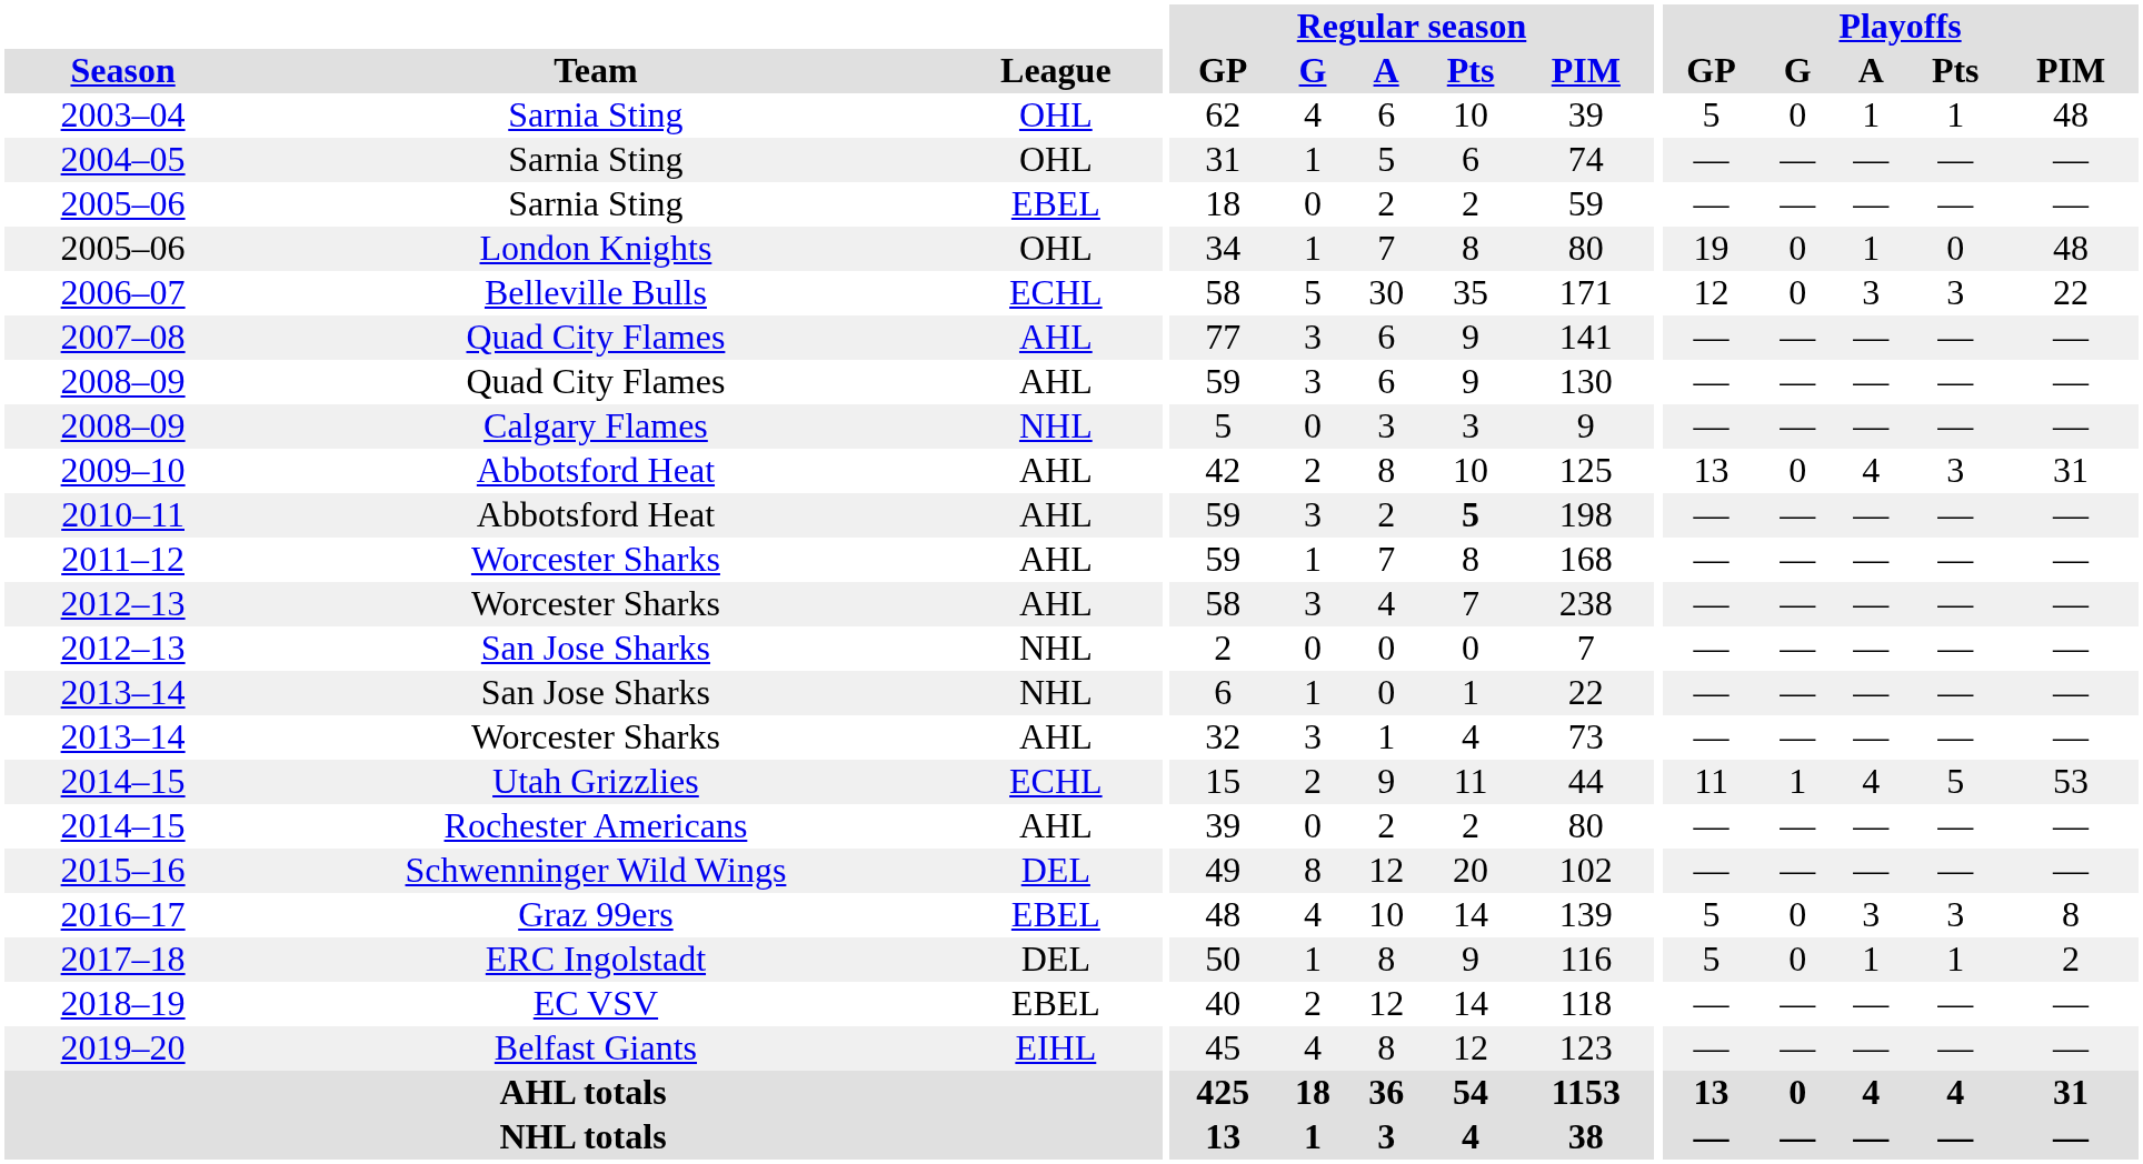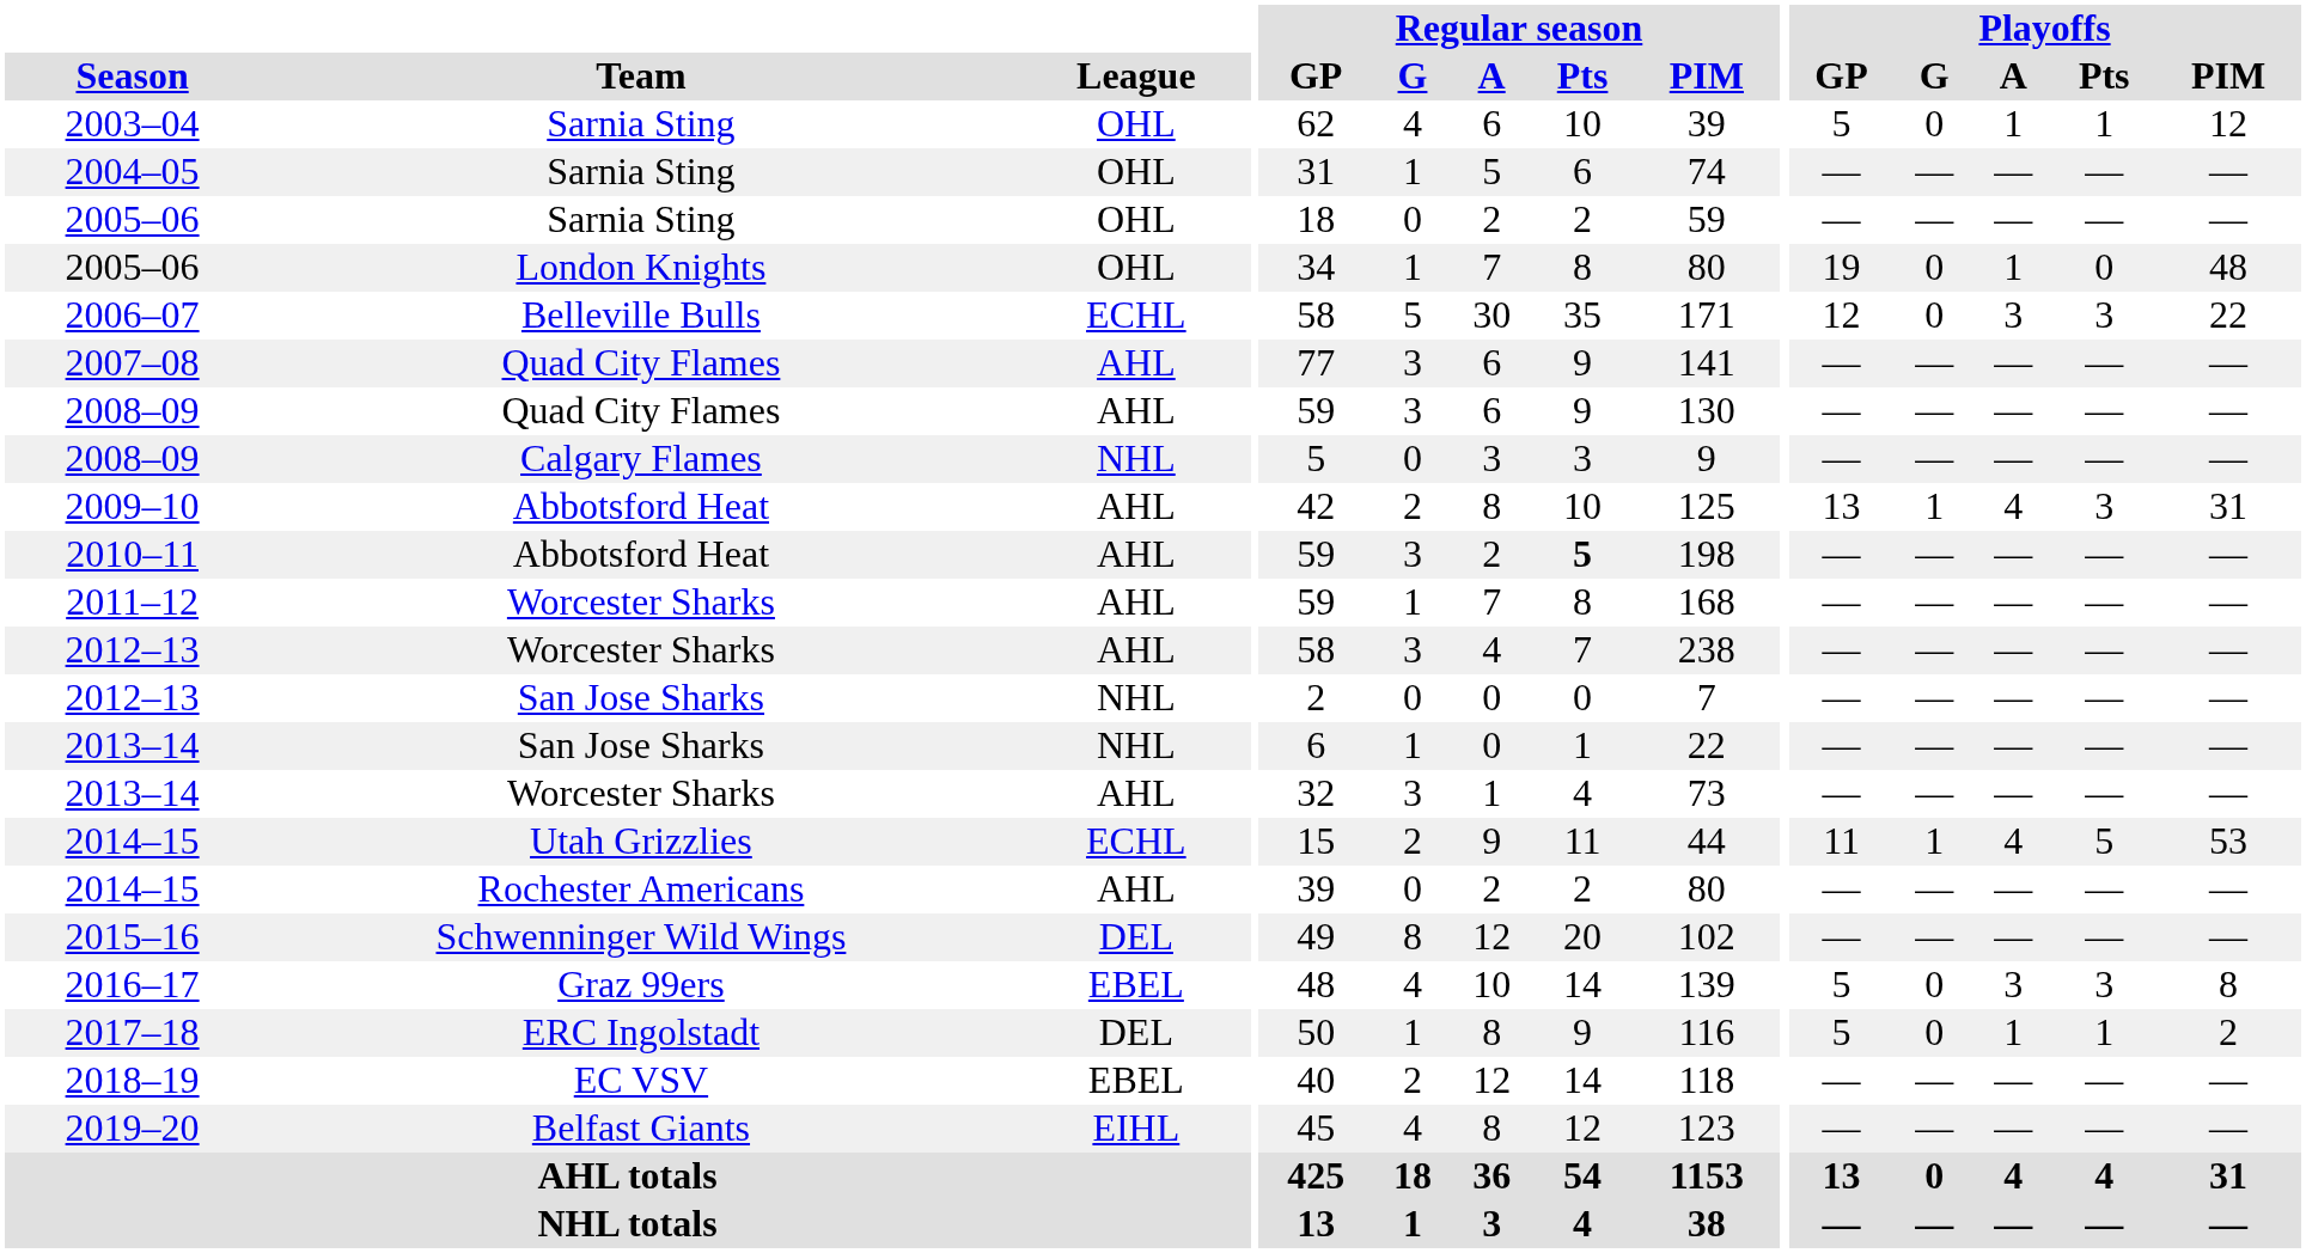2003–04 | Playoffs / PIM: 48 -> 12
2005–06 / Sarnia Sting | League: EBEL -> OHL
2009–10 | Playoffs / G: 0 -> 1
